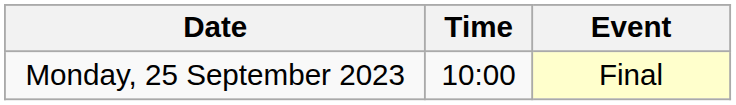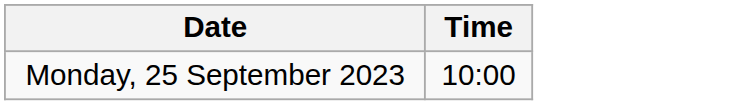- column: Event | Final
